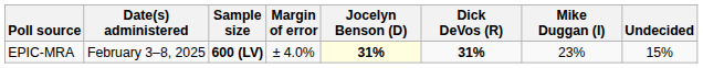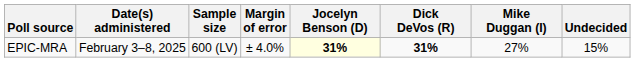EPIC-MRA | Sample size: bold -> normal
EPIC-MRA | Mike Duggan (I): 23% -> 27%
